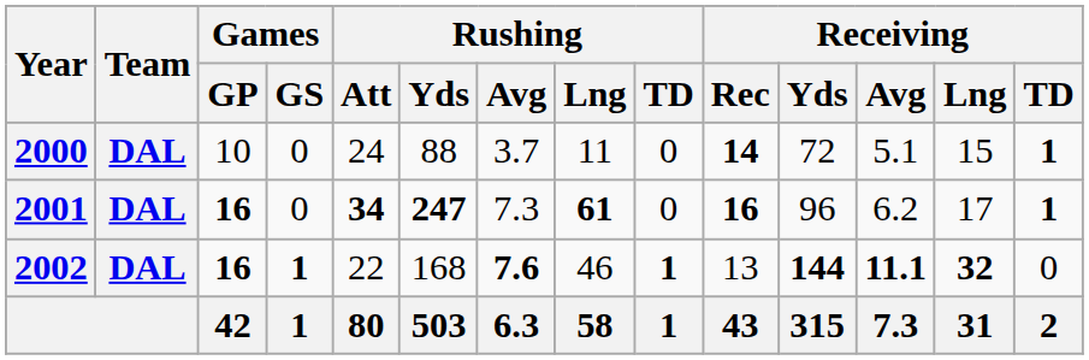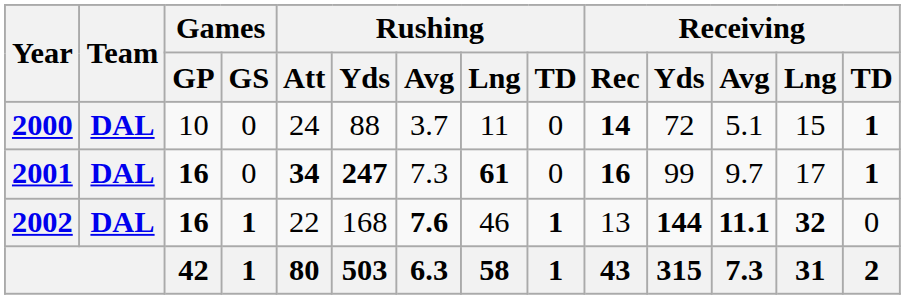2001 | Receiving / Yds: 96 -> 99
2001 | Receiving / Avg: 6.2 -> 9.7
